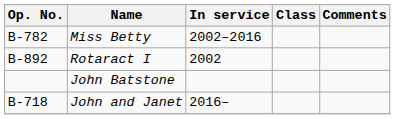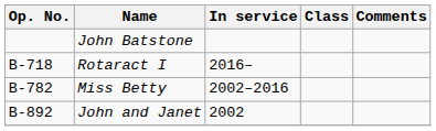rows swapped: John Batstone <-> Miss Betty
Rotaract I | Op. No.: B-892 -> B-718
Rotaract I | In service: 2002 -> 2016–
John and Janet | Op. No.: B-718 -> B-892
John and Janet | In service: 2016– -> 2002
